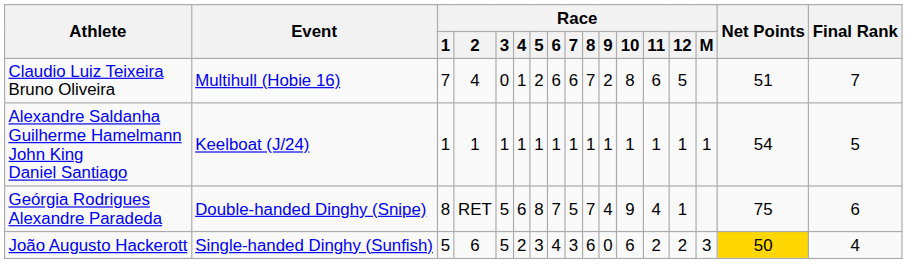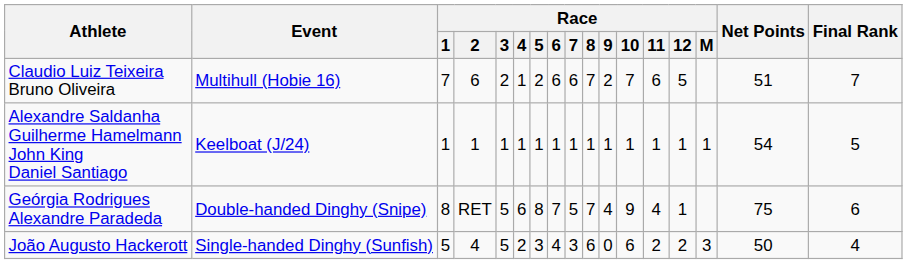Claudio Luiz Teixeira Bruno Oliveira | Race / 2: 4 -> 6
Claudio Luiz Teixeira Bruno Oliveira | Race / 3: 0 -> 2
Claudio Luiz Teixeira Bruno Oliveira | Race / 10: 8 -> 7
João Augusto Hackerott | Race / 2: 6 -> 4
João Augusto Hackerott | Net Points: gold background -> no background
